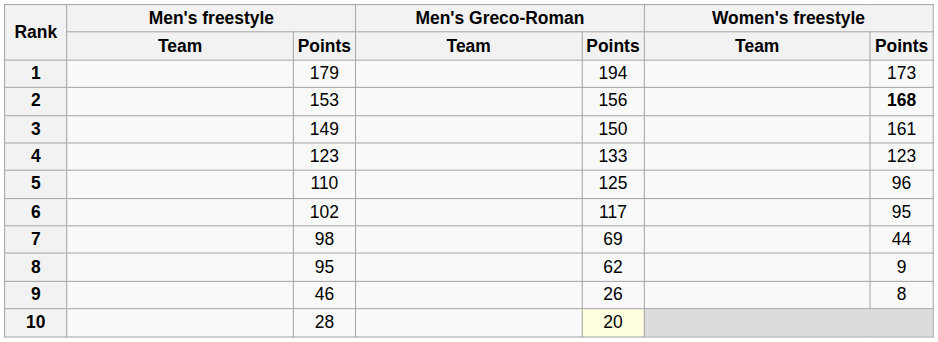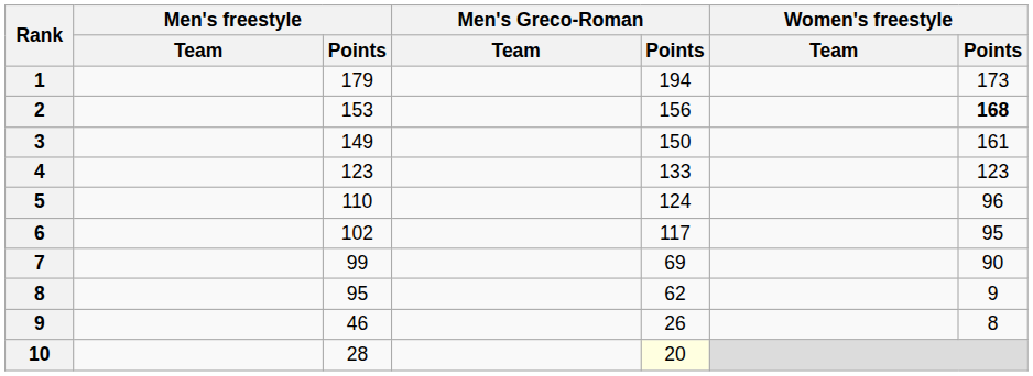5 | Men's Greco-Roman / Points: 125 -> 124
7 | Men's freestyle / Points: 98 -> 99
7 | Women's freestyle / Points: 44 -> 90
